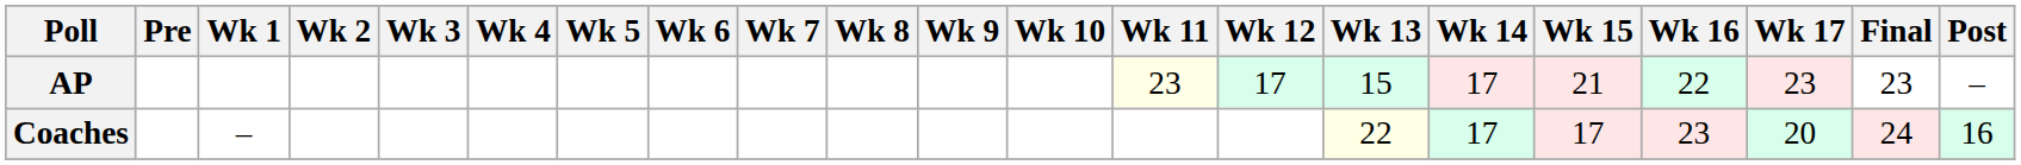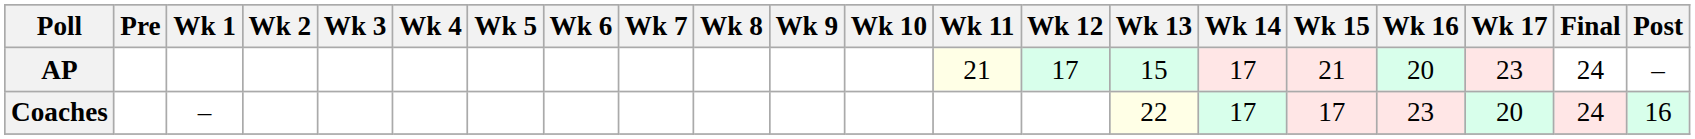AP | Wk 11: 23 -> 21
AP | Wk 16: 22 -> 20
AP | Final: 23 -> 24
